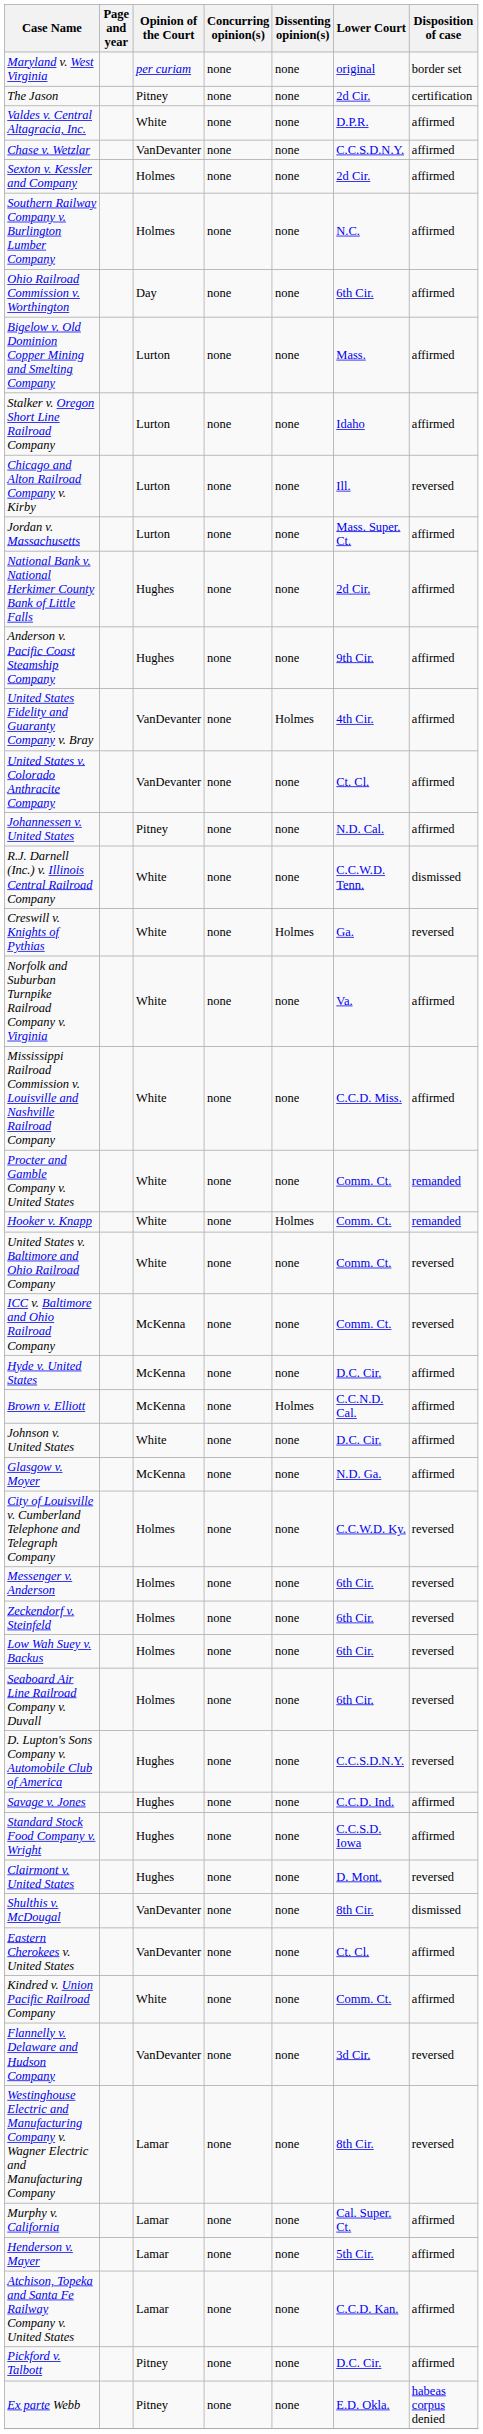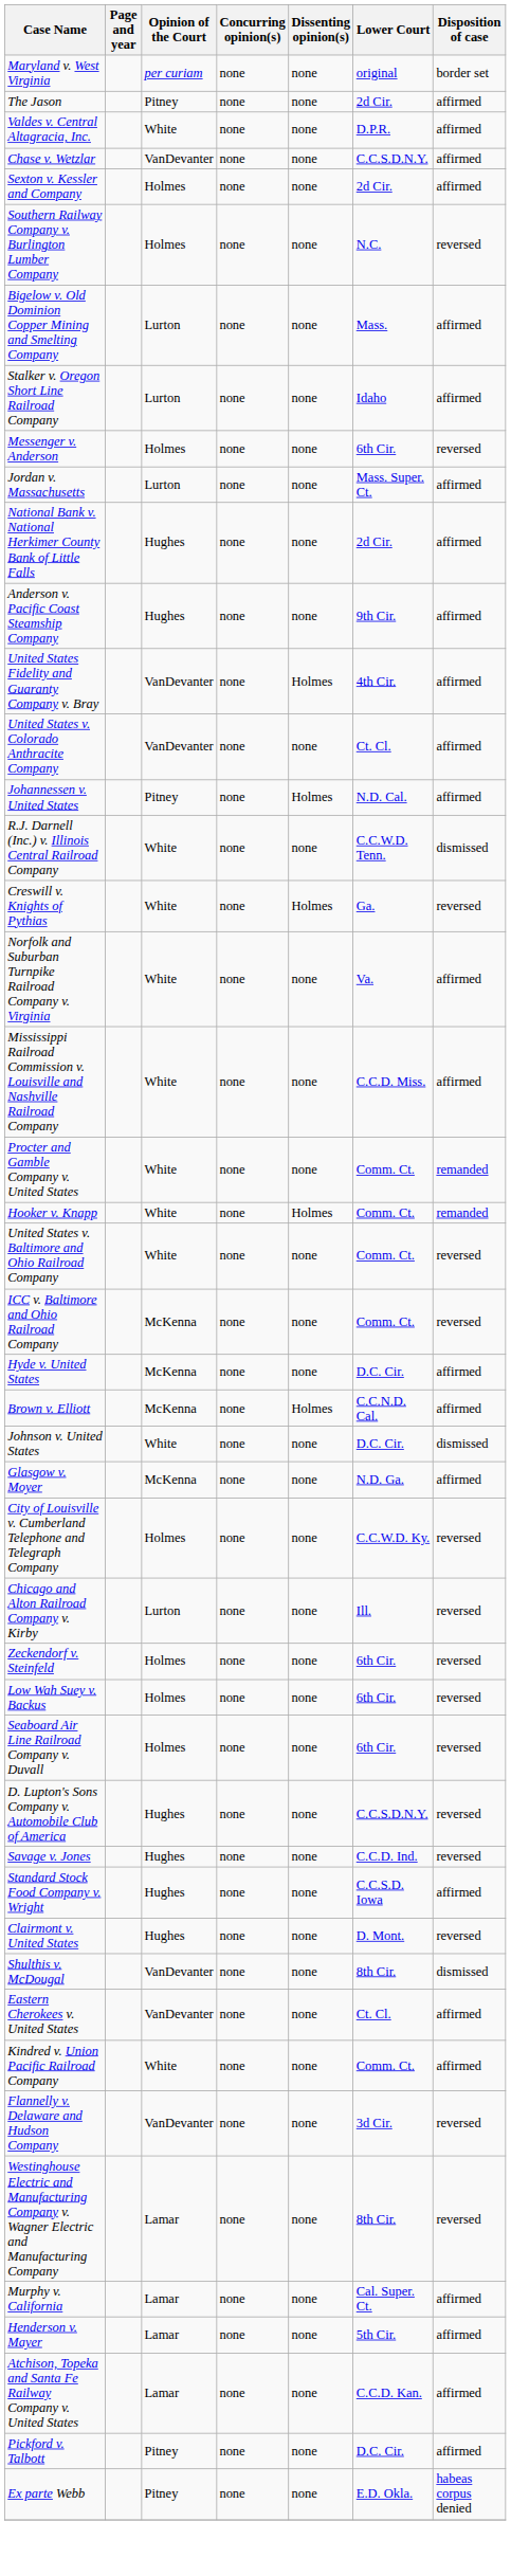The Jason | Disposition of case: certification -> affirmed
Southern Railway Company v. Burlington Lumber Company | Disposition of case: affirmed -> reversed
- row: Ohio Railroad Commission v. Worthington | Day | none | none | 6th Cir. | affirmed
rows swapped: Chicago and Alton Railroad Company v. Kirby <-> Messenger v. Anderson
Johannessen v. United States | Dissenting opinion(s): none -> Holmes
Johnson v. United States | Disposition of case: affirmed -> dismissed
Savage v. Jones | Disposition of case: affirmed -> reversed
